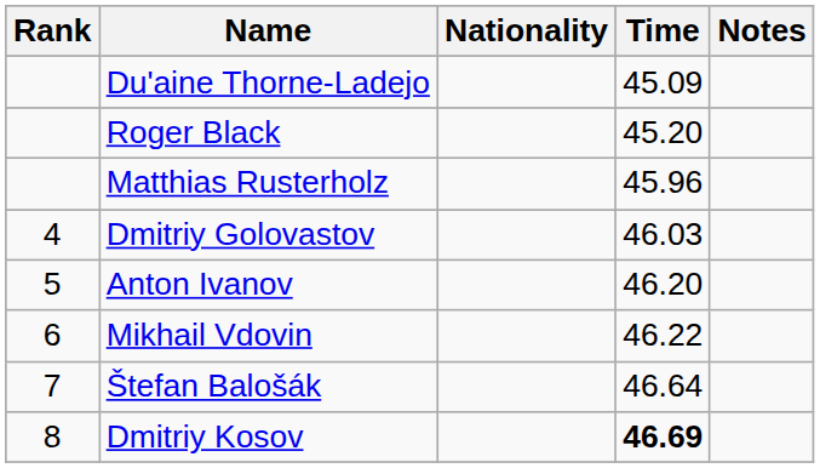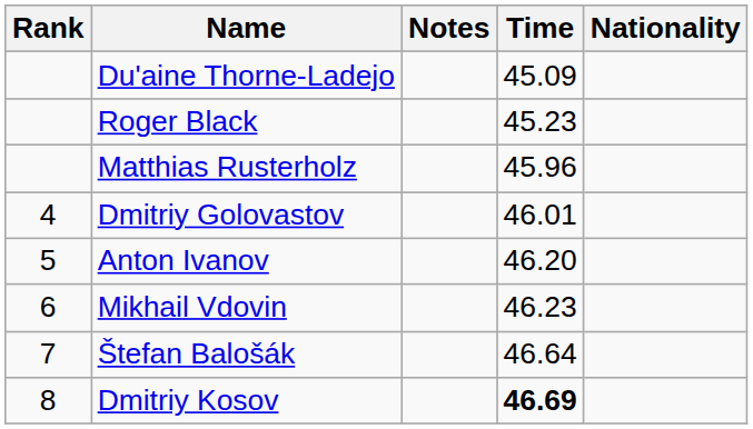columns swapped: Nationality <-> Notes
Roger Black | Time: 45.20 -> 45.23
Dmitriy Golovastov | Time: 46.03 -> 46.01
Mikhail Vdovin | Time: 46.22 -> 46.23
